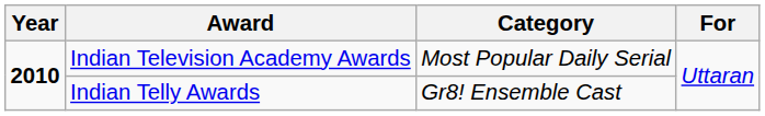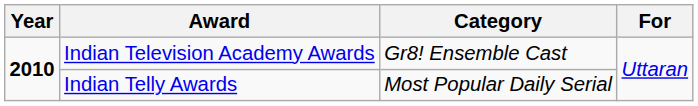Indian Television Academy Awards | Category: Most Popular Daily Serial -> Gr8! Ensemble Cast
Indian Telly Awards | Category: Gr8! Ensemble Cast -> Most Popular Daily Serial
